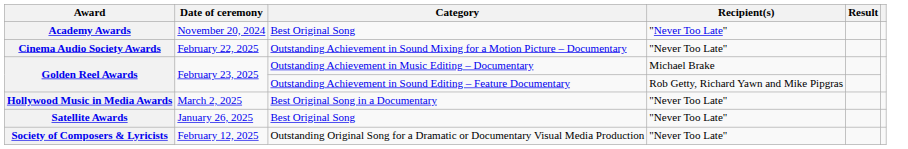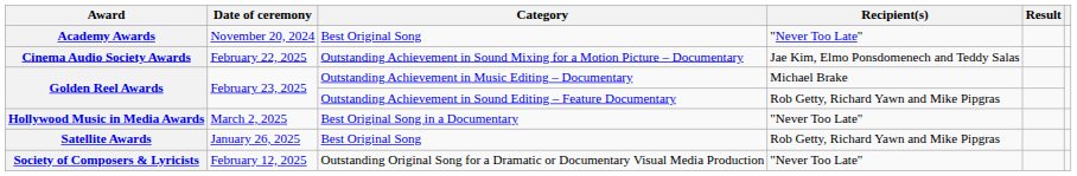Cinema Audio Society Awards | Recipient(s): "Never Too Late" -> Jae Kim, Elmo Ponsdomenech and Teddy Salas
Satellite Awards | Recipient(s): "Never Too Late" -> Rob Getty, Richard Yawn and Mike Pipgras
